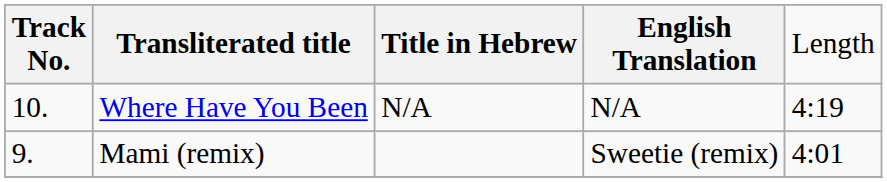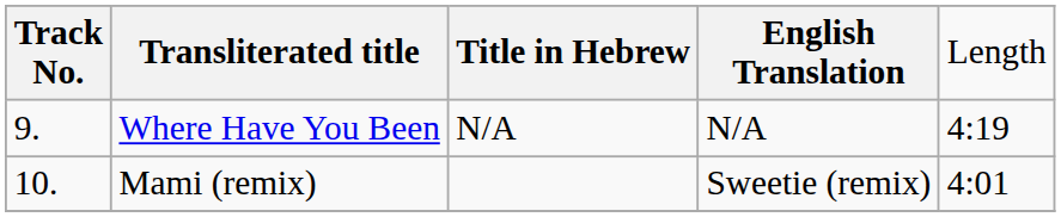Where Have You Been | column 1: 10. -> 9.
Mami (remix) | column 1: 9. -> 10.
